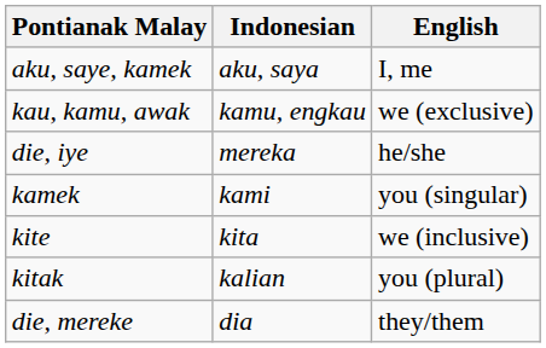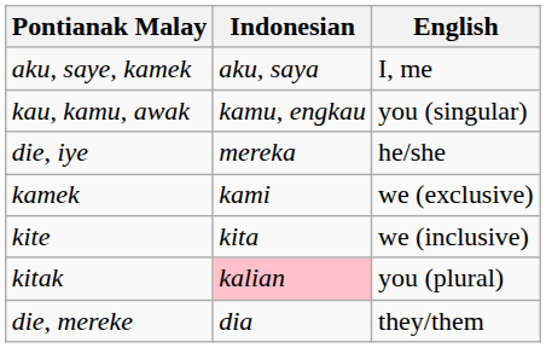kau, kamu, awak | English: we (exclusive) -> you (singular)
kamek | English: you (singular) -> we (exclusive)
kitak | Indonesian: no background -> pink background
